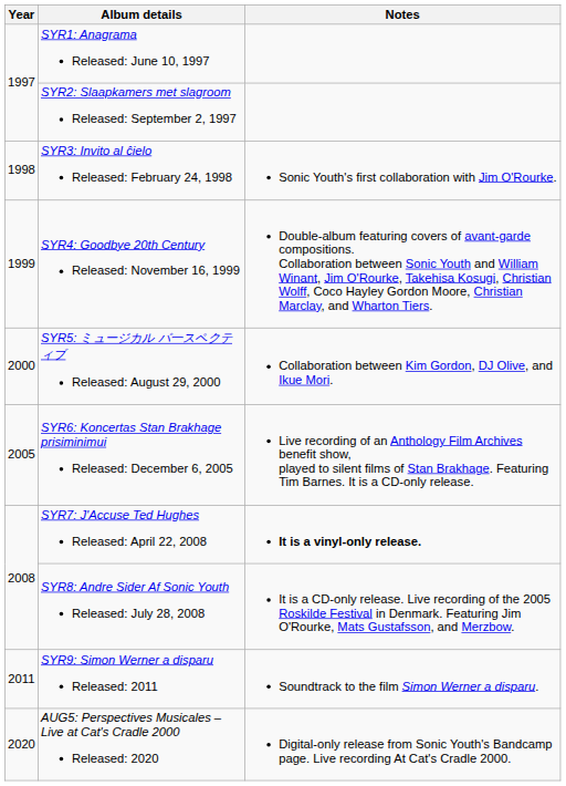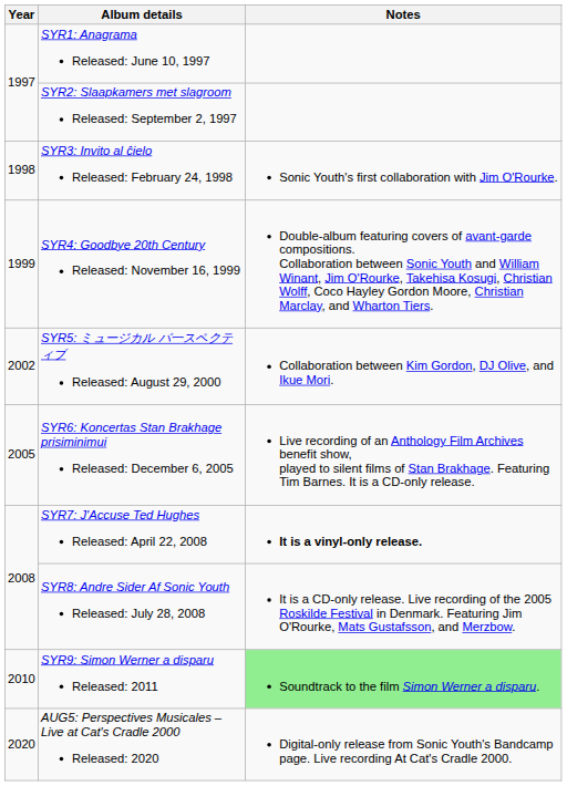SYR5: ミュージカル パ一スペクティブ Released: August 29, 2000 | Year: 2000 -> 2002
SYR9: Simon Werner a disparu Released: 2011 | Year: 2011 -> 2010
SYR9: Simon Werner a disparu Released: 2011 | Notes: no background -> lightgreen background
